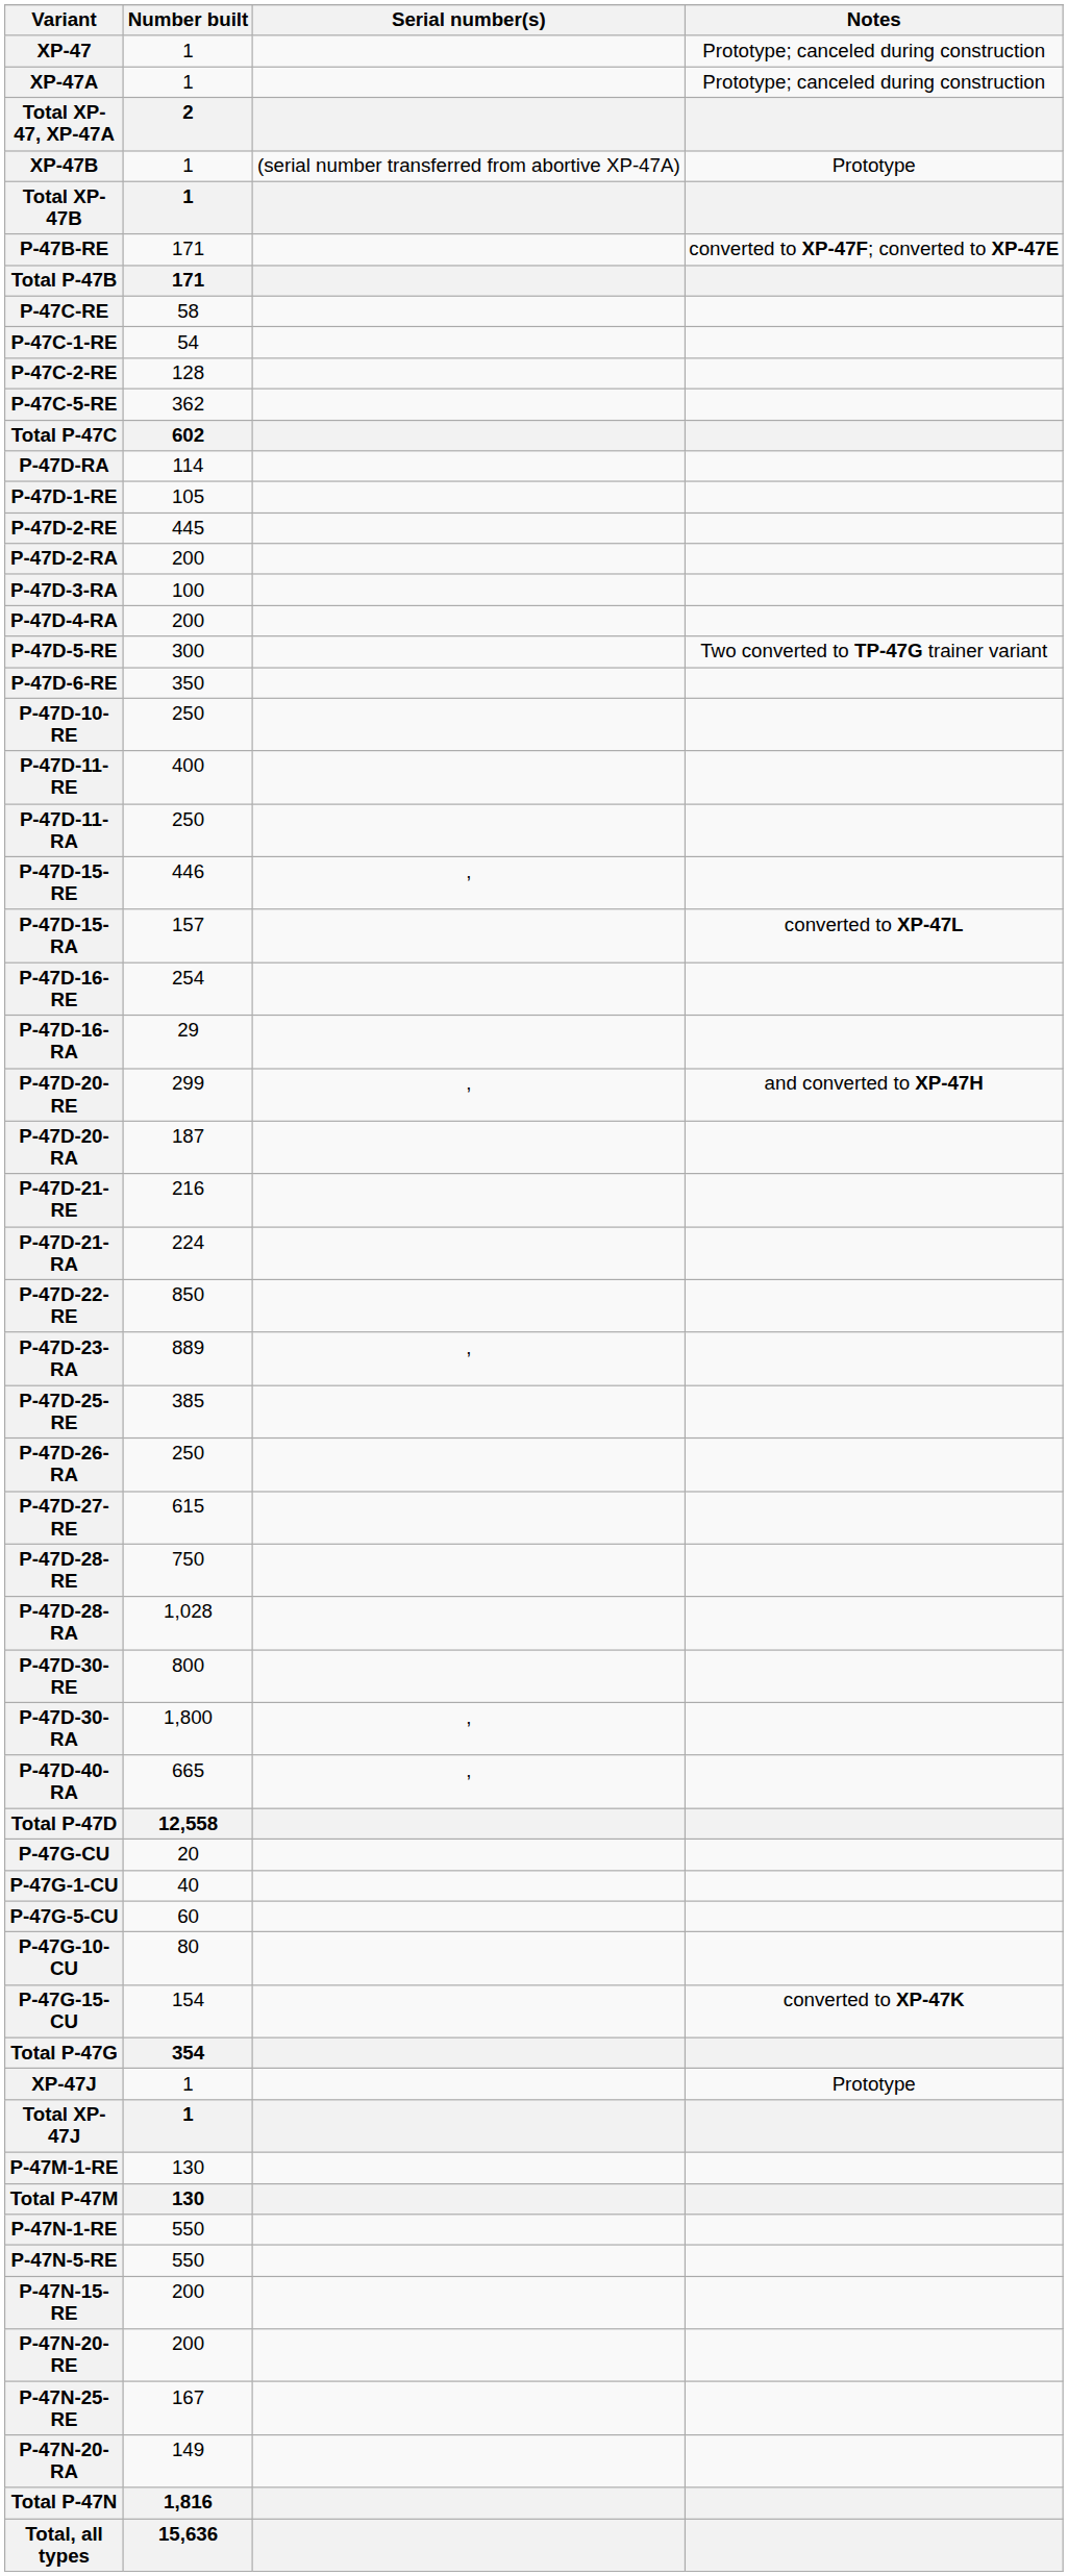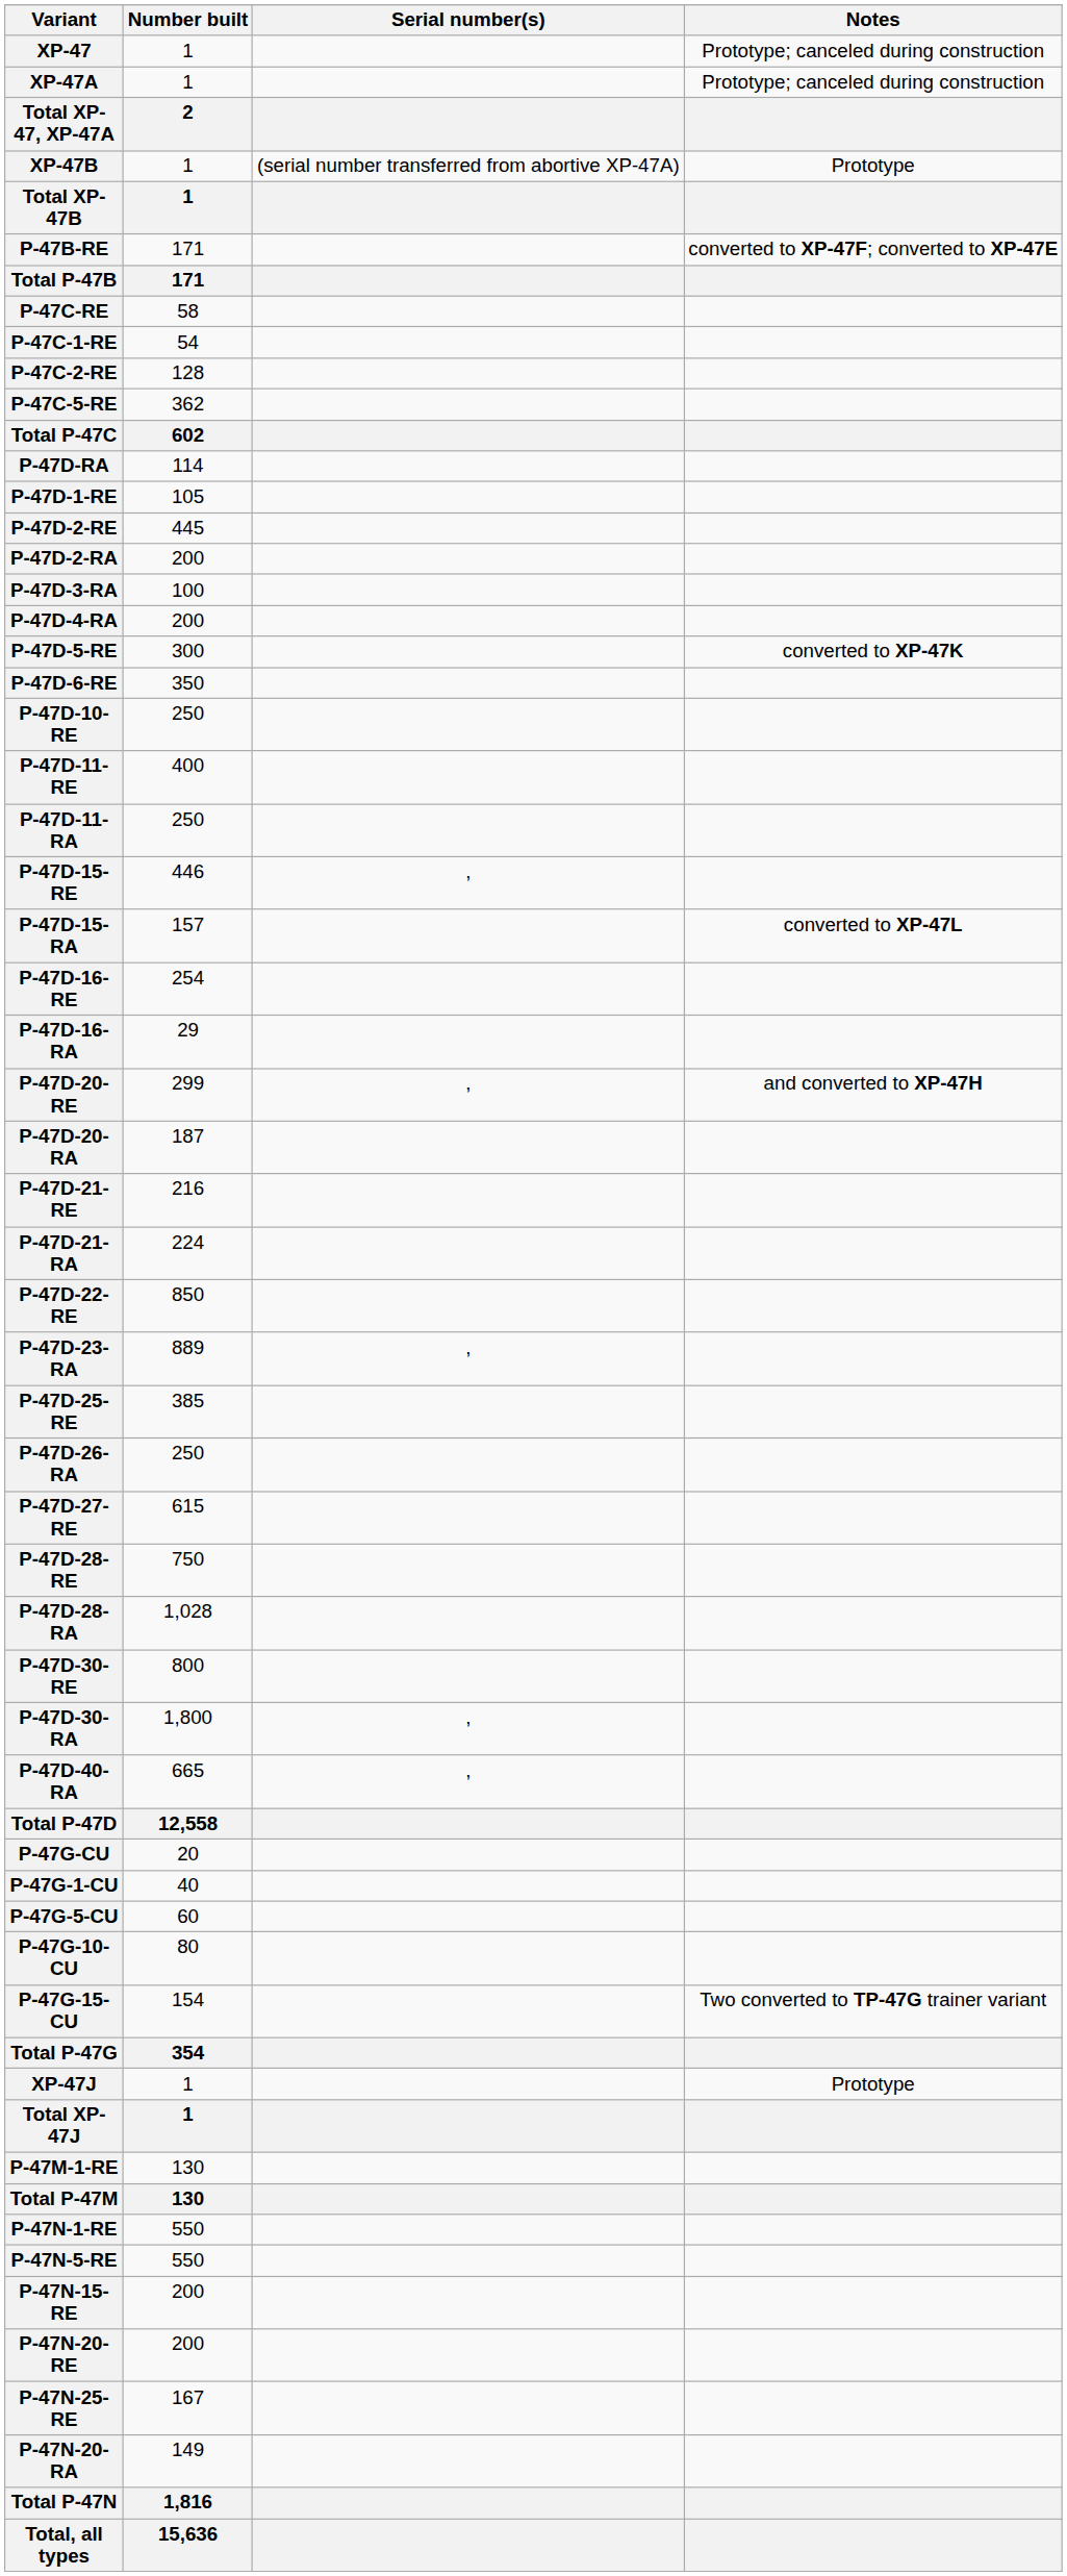P-47D-5-RE | Notes: Two converted to TP-47G trainer variant -> converted to XP-47K
P-47G-15-CU | Notes: converted to XP-47K -> Two converted to TP-47G trainer variant
